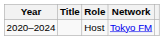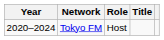columns swapped: Title <-> Network
